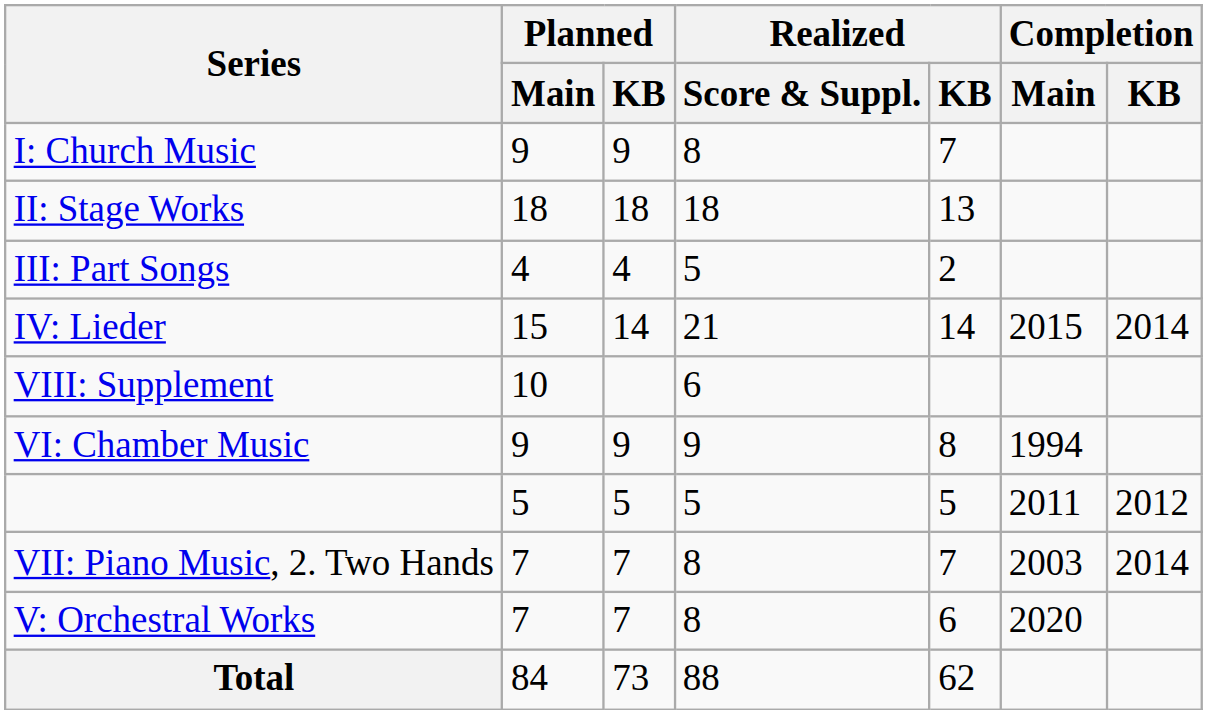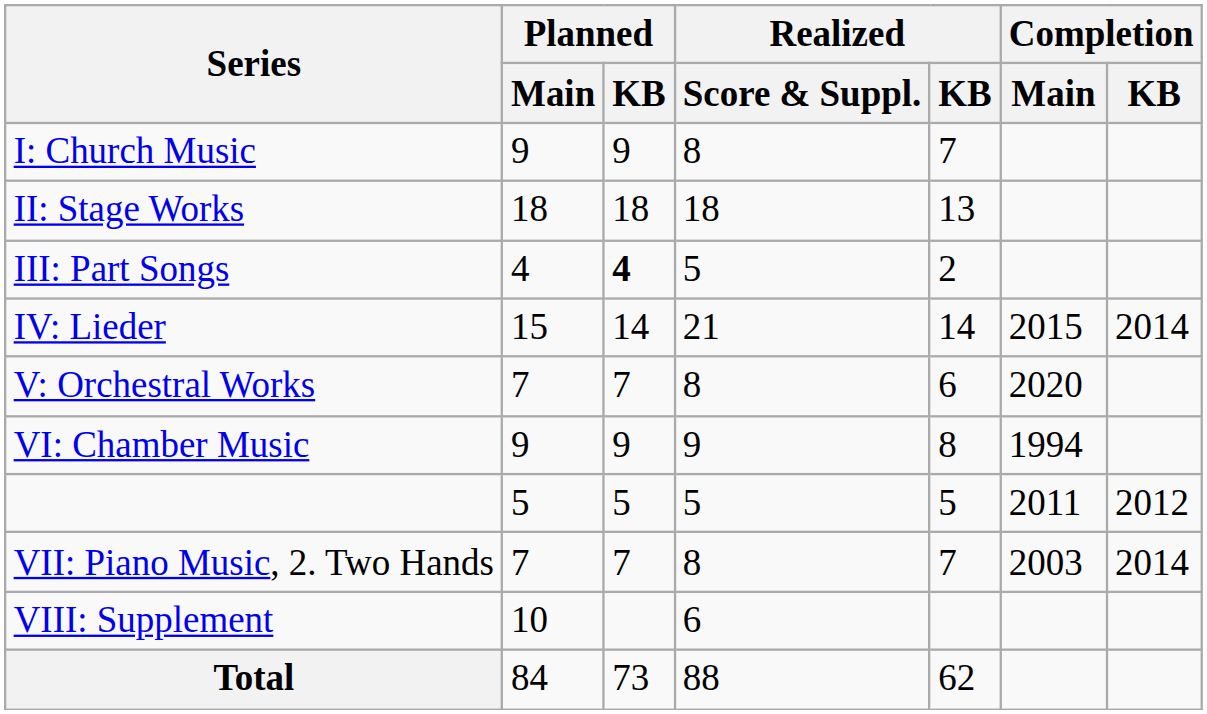III: Part Songs | Planned / KB: normal -> bold
rows swapped: V: Orchestral Works <-> VIII: Supplement
